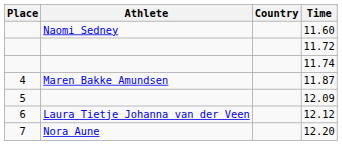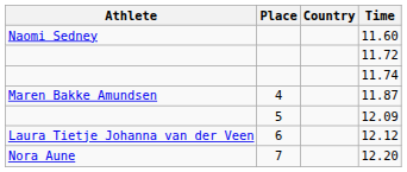columns swapped: Place <-> Athlete
